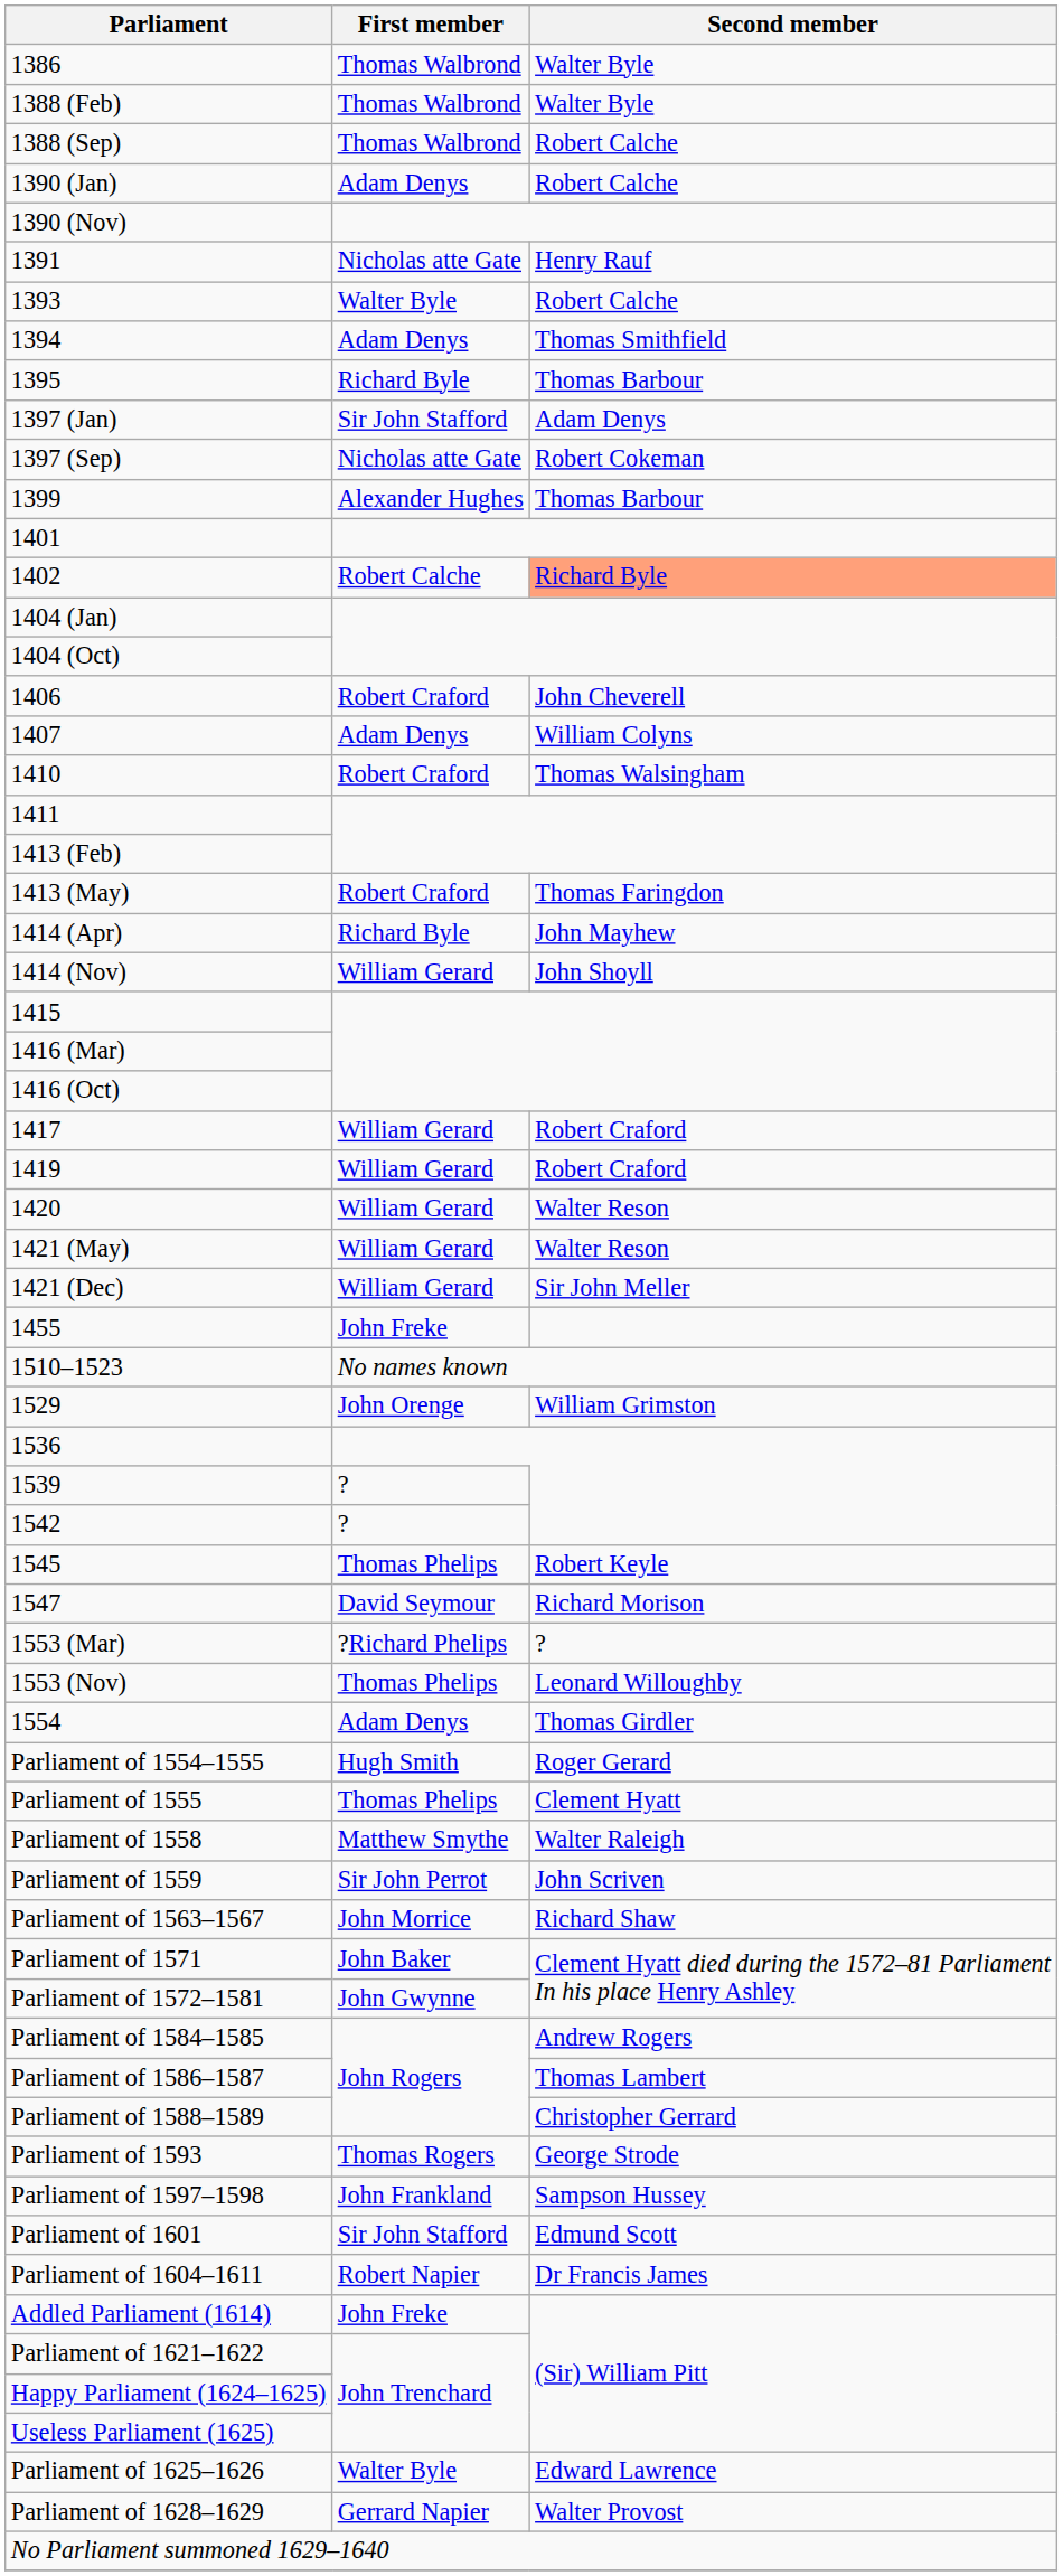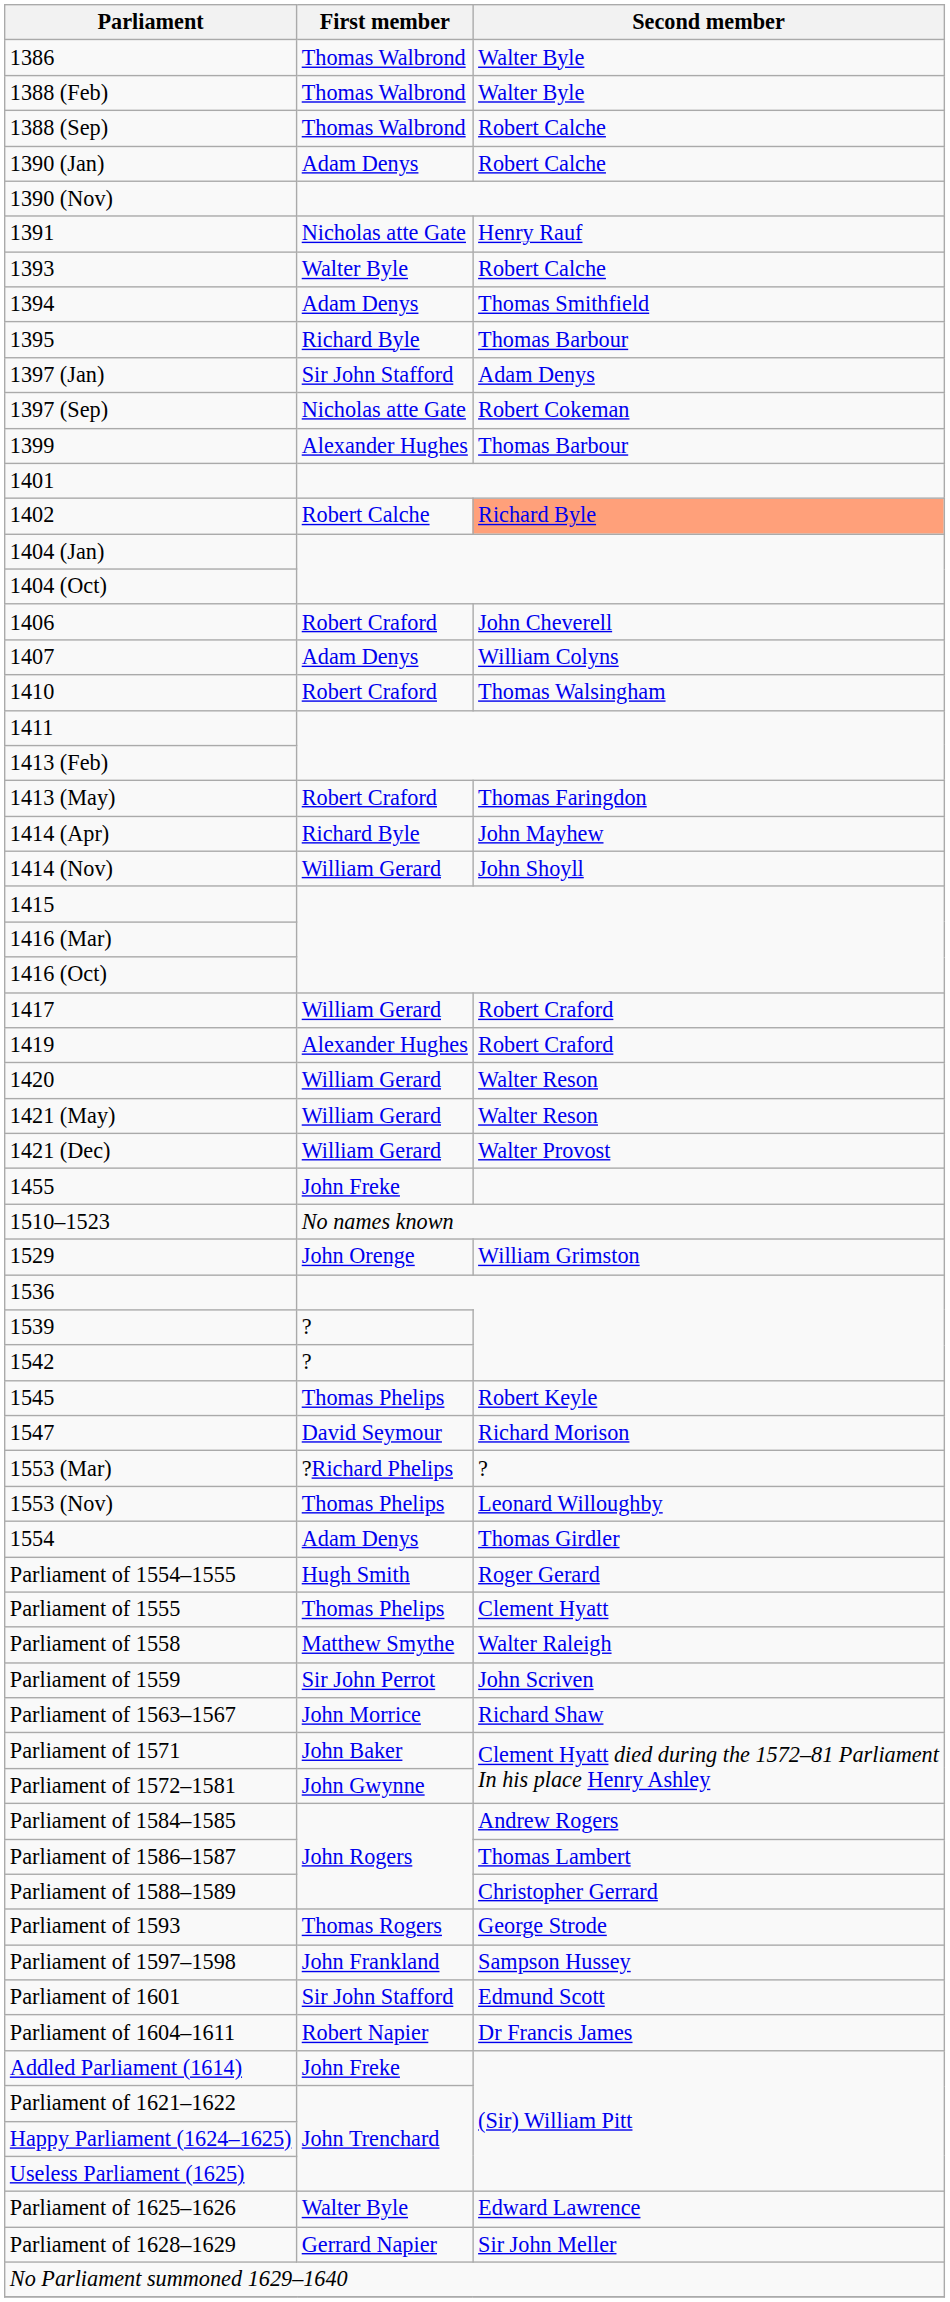1419 | First member: William Gerard -> Alexander Hughes
1421 (Dec) | Second member: Sir John Meller -> Walter Provost
Parliament of 1628–1629 | Second member: Walter Provost -> Sir John Meller
